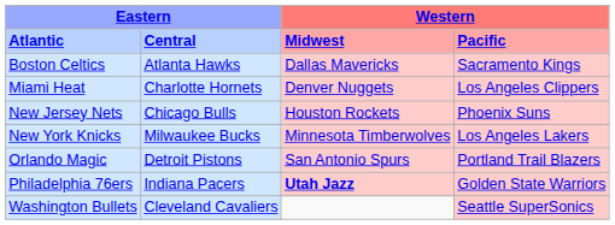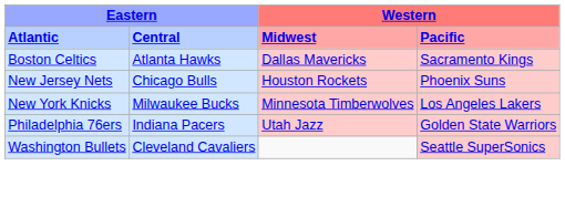- row: Miami Heat | Charlotte Hornets | Denver Nuggets | Los Angeles Clippers
- row: Orlando Magic | Detroit Pistons | San Antonio Spurs | Portland Trail Blazers
Philadelphia 76ers | column 3: bold -> normal
